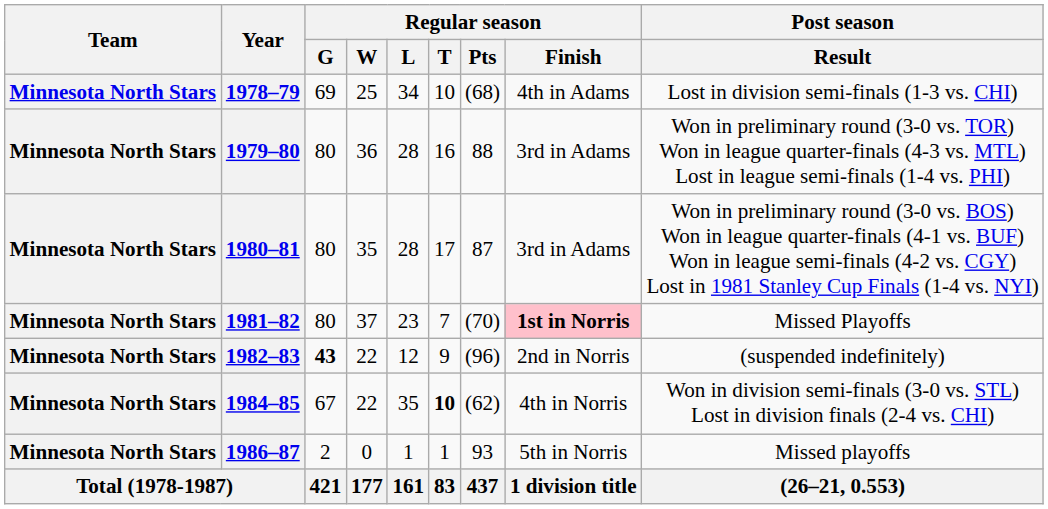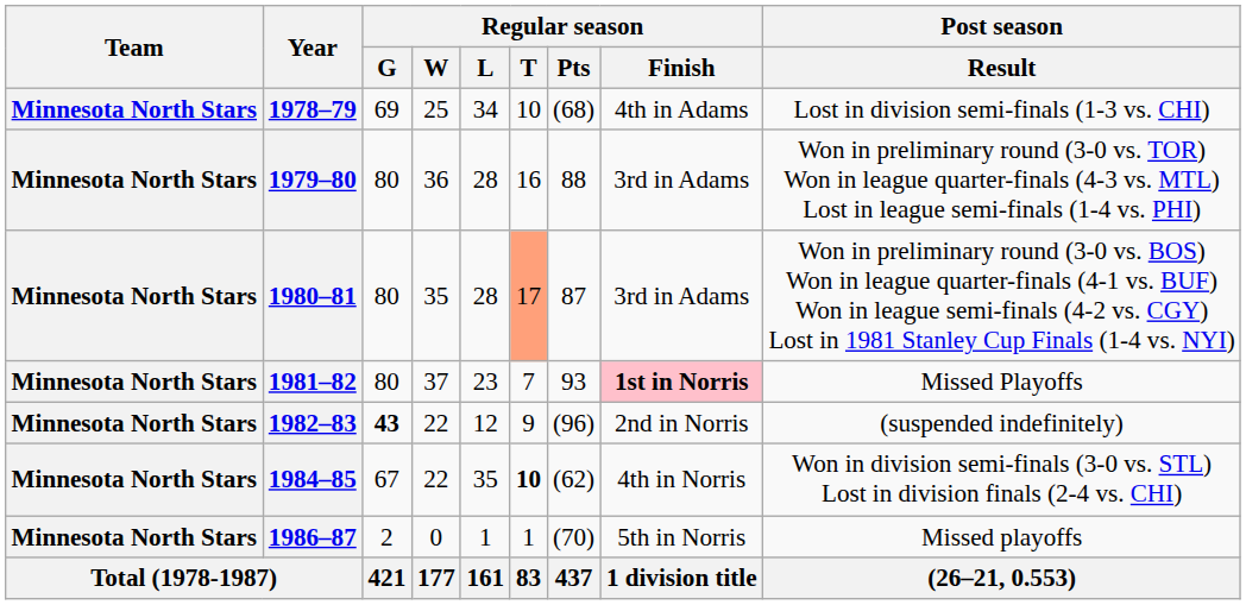1980–81 | Regular season / T: no background -> lightsalmon background
1981–82 | Regular season / Pts: (70) -> 93
1986–87 | Regular season / Pts: 93 -> (70)
